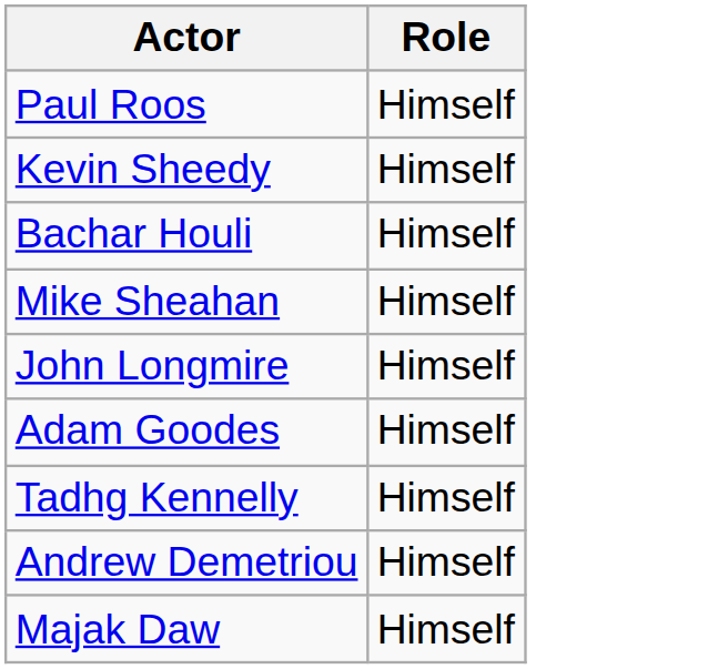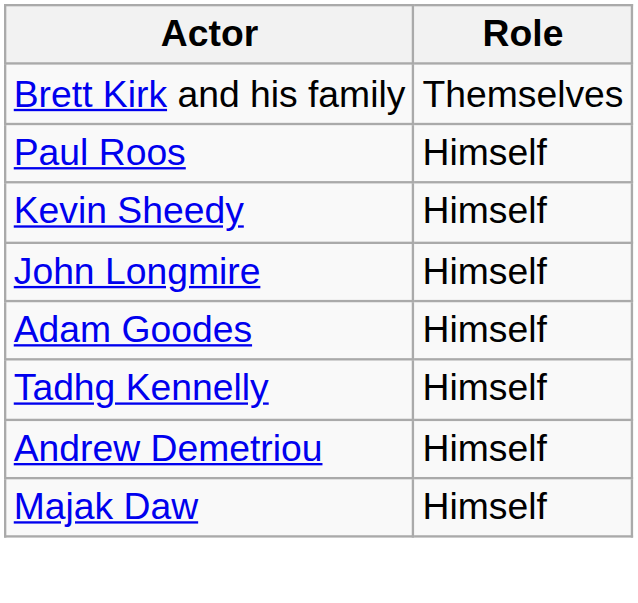+ row: Brett Kirk and his family | Themselves
- row: Bachar Houli | Himself
- row: Mike Sheahan | Himself
